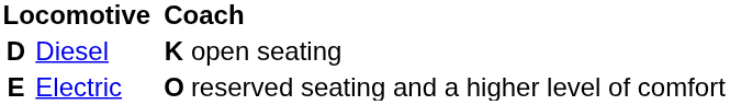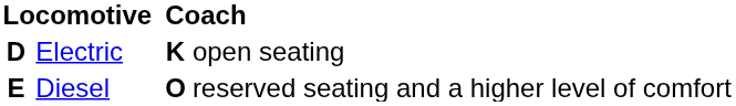D | column 2: Diesel -> Electric
E | column 2: Electric -> Diesel
